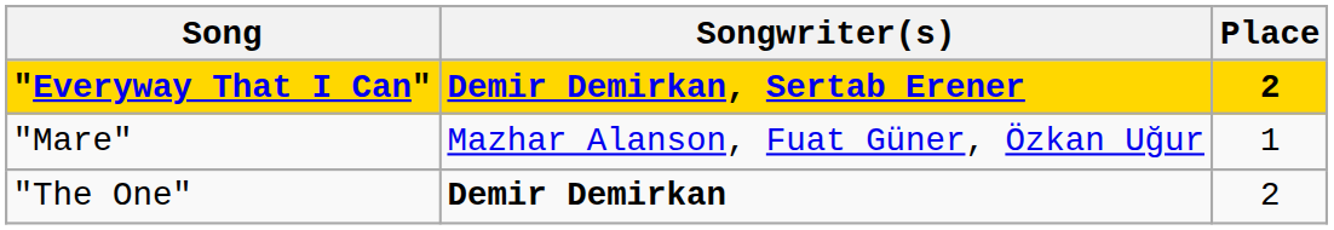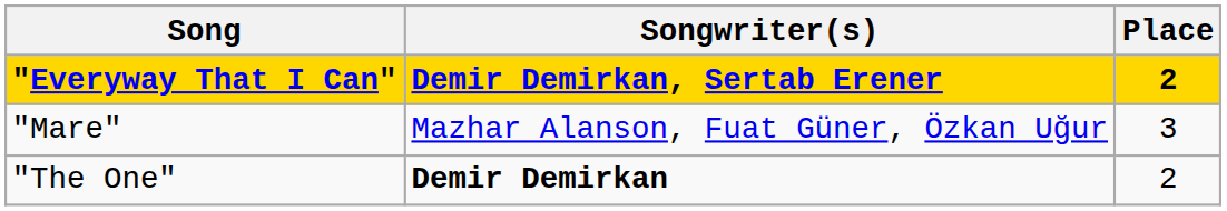"Mare" | Place: 1 -> 3
